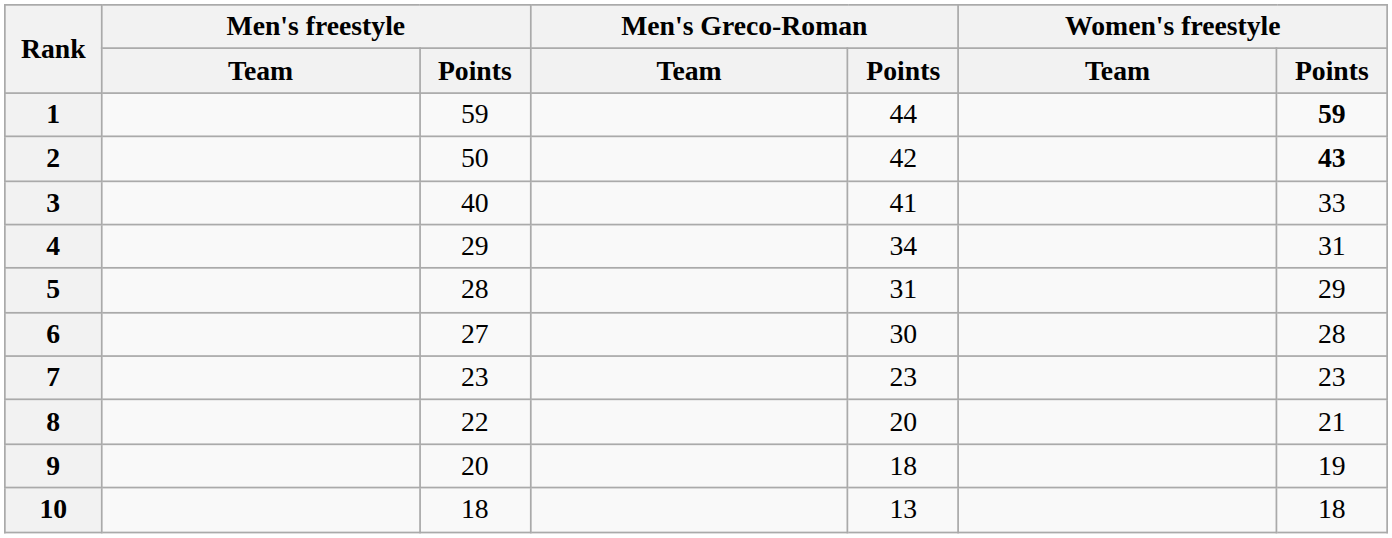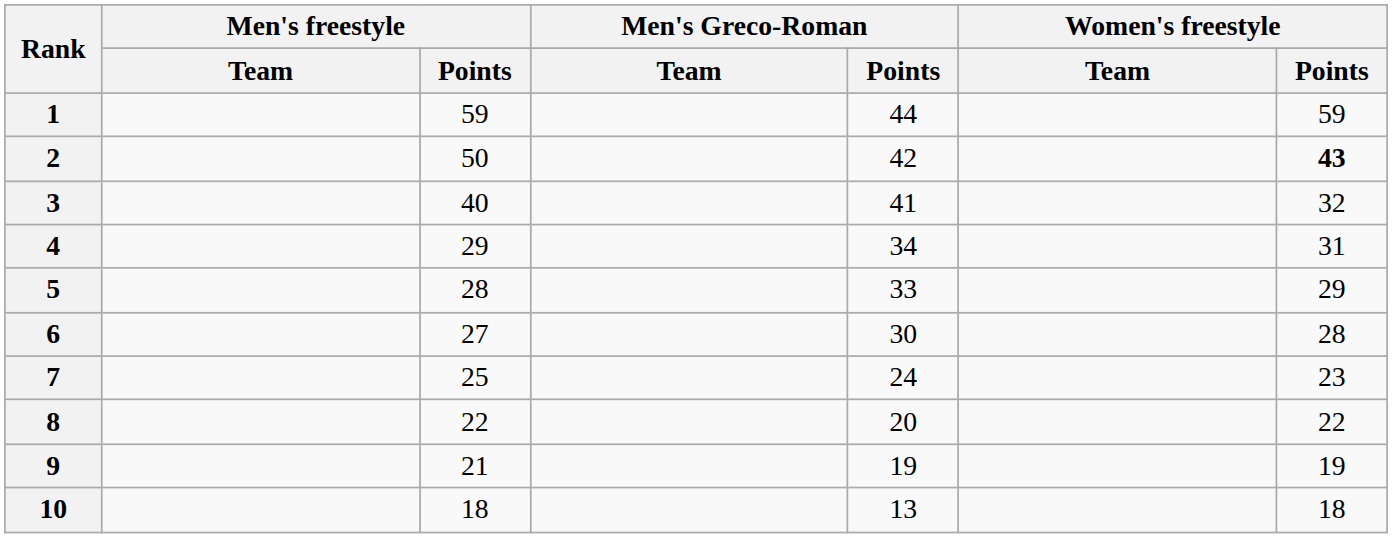1 | Women's freestyle / Points: bold -> normal
3 | Women's freestyle / Points: 33 -> 32
5 | Men's Greco-Roman / Points: 31 -> 33
7 | Men's freestyle / Points: 23 -> 25
7 | Men's Greco-Roman / Points: 23 -> 24
8 | Women's freestyle / Points: 21 -> 22
9 | Men's freestyle / Points: 20 -> 21
9 | Men's Greco-Roman / Points: 18 -> 19
